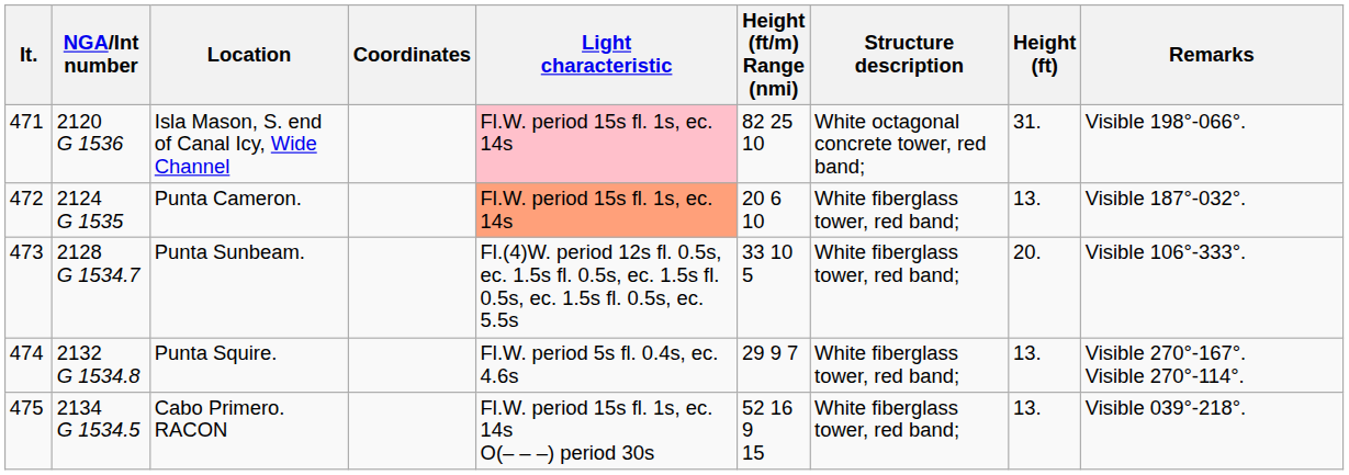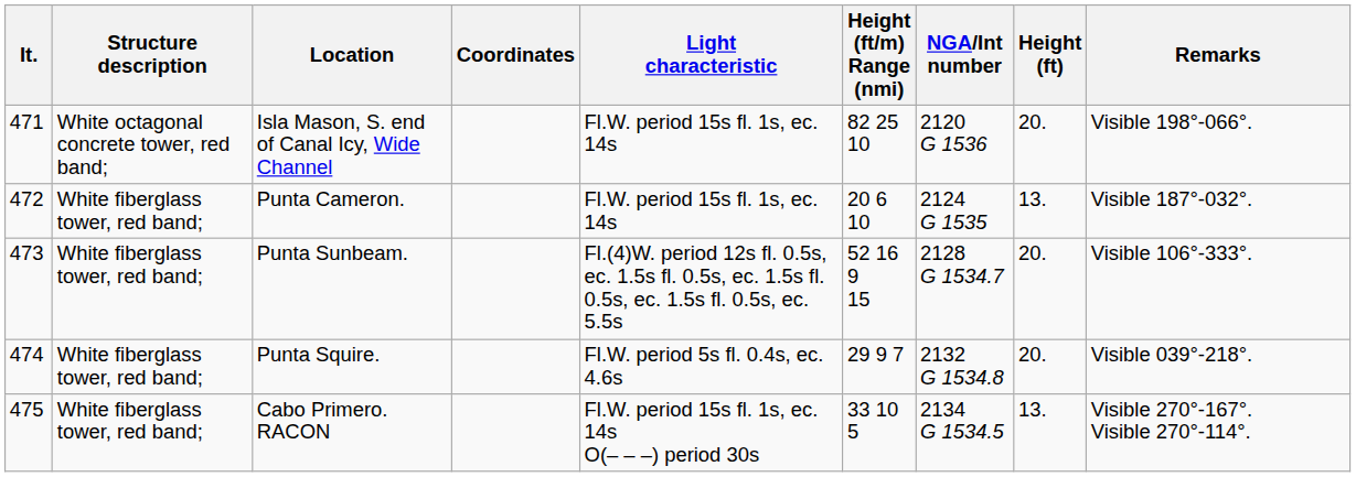columns swapped: NGA/Int number <-> Structure description
Isla Mason, S. end of Canal Icy, Wide Channel | Light characteristic: pink background -> no background
Isla Mason, S. end of Canal Icy, Wide Channel | Height (ft): 31. -> 20.
Punta Cameron. | Light characteristic: lightsalmon background -> no background
Punta Sunbeam. | Height (ft/m) Range (nmi): 33 10 5 -> 52 16 9 15
Punta Squire. | Height (ft): 13. -> 20.
Punta Squire. | Remarks: Visible 270°-167°. Visible 270°-114°. -> Visible 039°-218°.
Cabo Primero. RACON | Height (ft/m) Range (nmi): 52 16 9 15 -> 33 10 5
Cabo Primero. RACON | Remarks: Visible 039°-218°. -> Visible 270°-167°. Visible 270°-114°.
